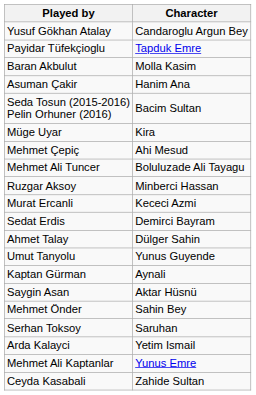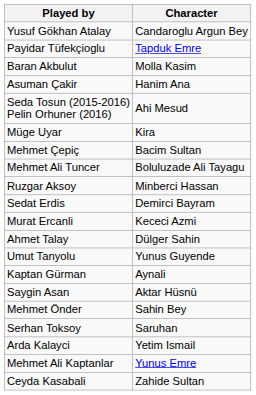Seda Tosun (2015-2016) Pelin Orhuner (2016) | Character: Bacim Sultan -> Ahi Mesud
Mehmet Çepiç | Character: Ahi Mesud -> Bacim Sultan
rows swapped: Sedat Erdis <-> Murat Ercanli
